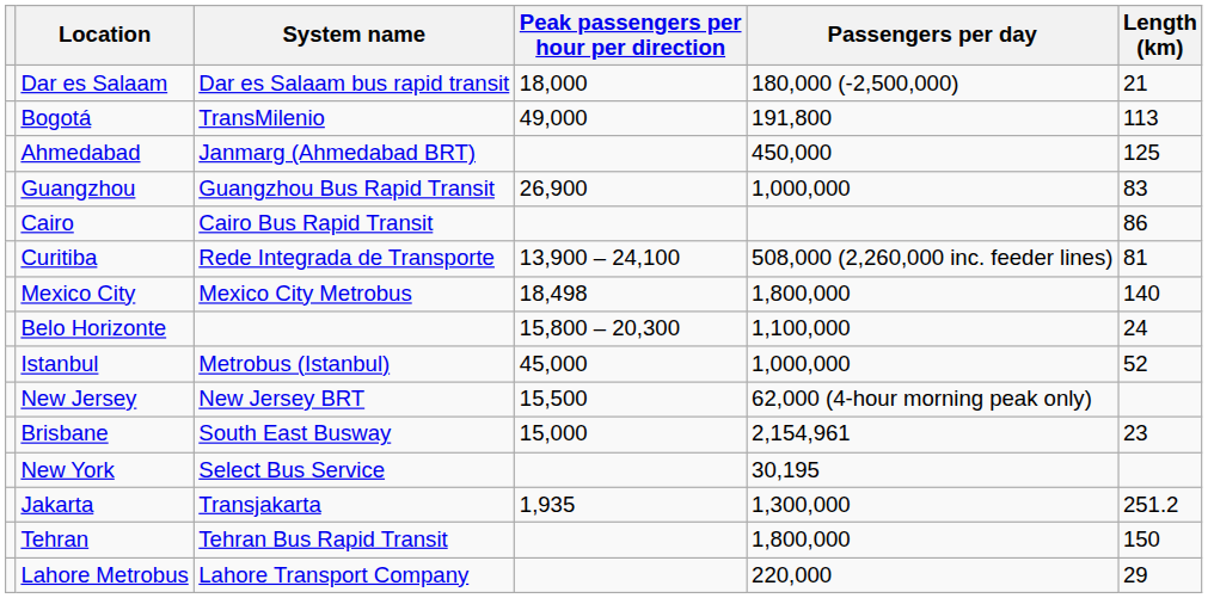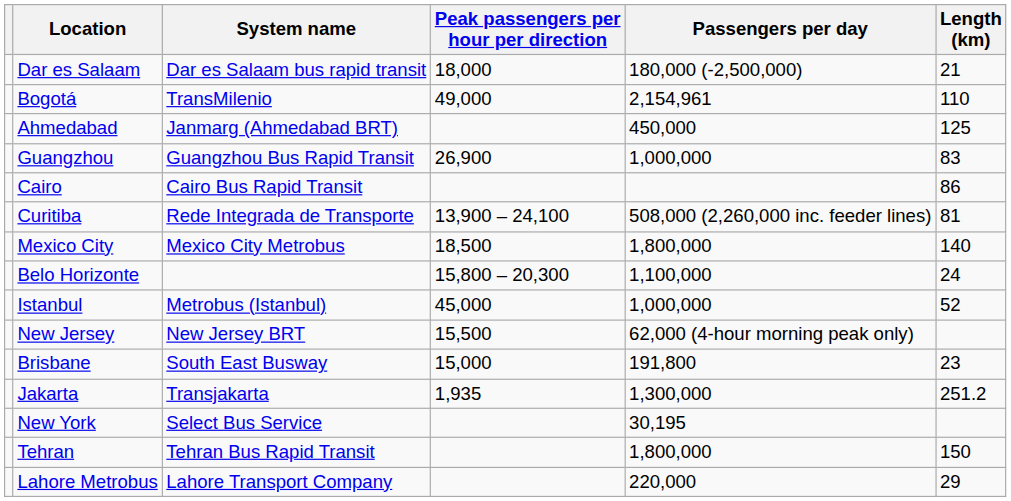Bogotá | Passengers per day: 191,800 -> 2,154,961
Bogotá | Length (km): 113 -> 110
Mexico City | Peak passengers per hour per direction: 18,498 -> 18,500
Brisbane | Passengers per day: 2,154,961 -> 191,800
rows swapped: Jakarta <-> New York
